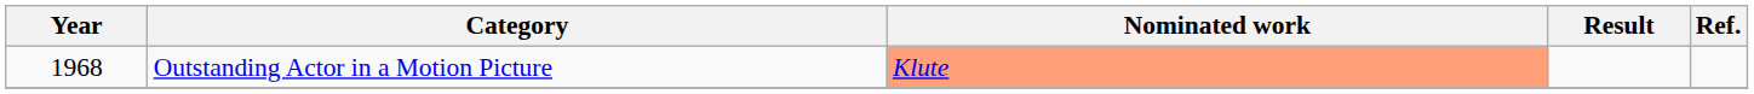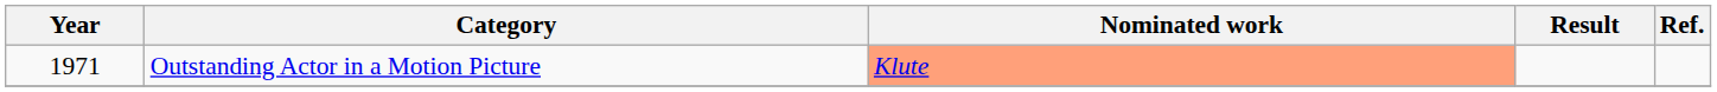Outstanding Actor in a Motion Picture | Year: 1968 -> 1971
